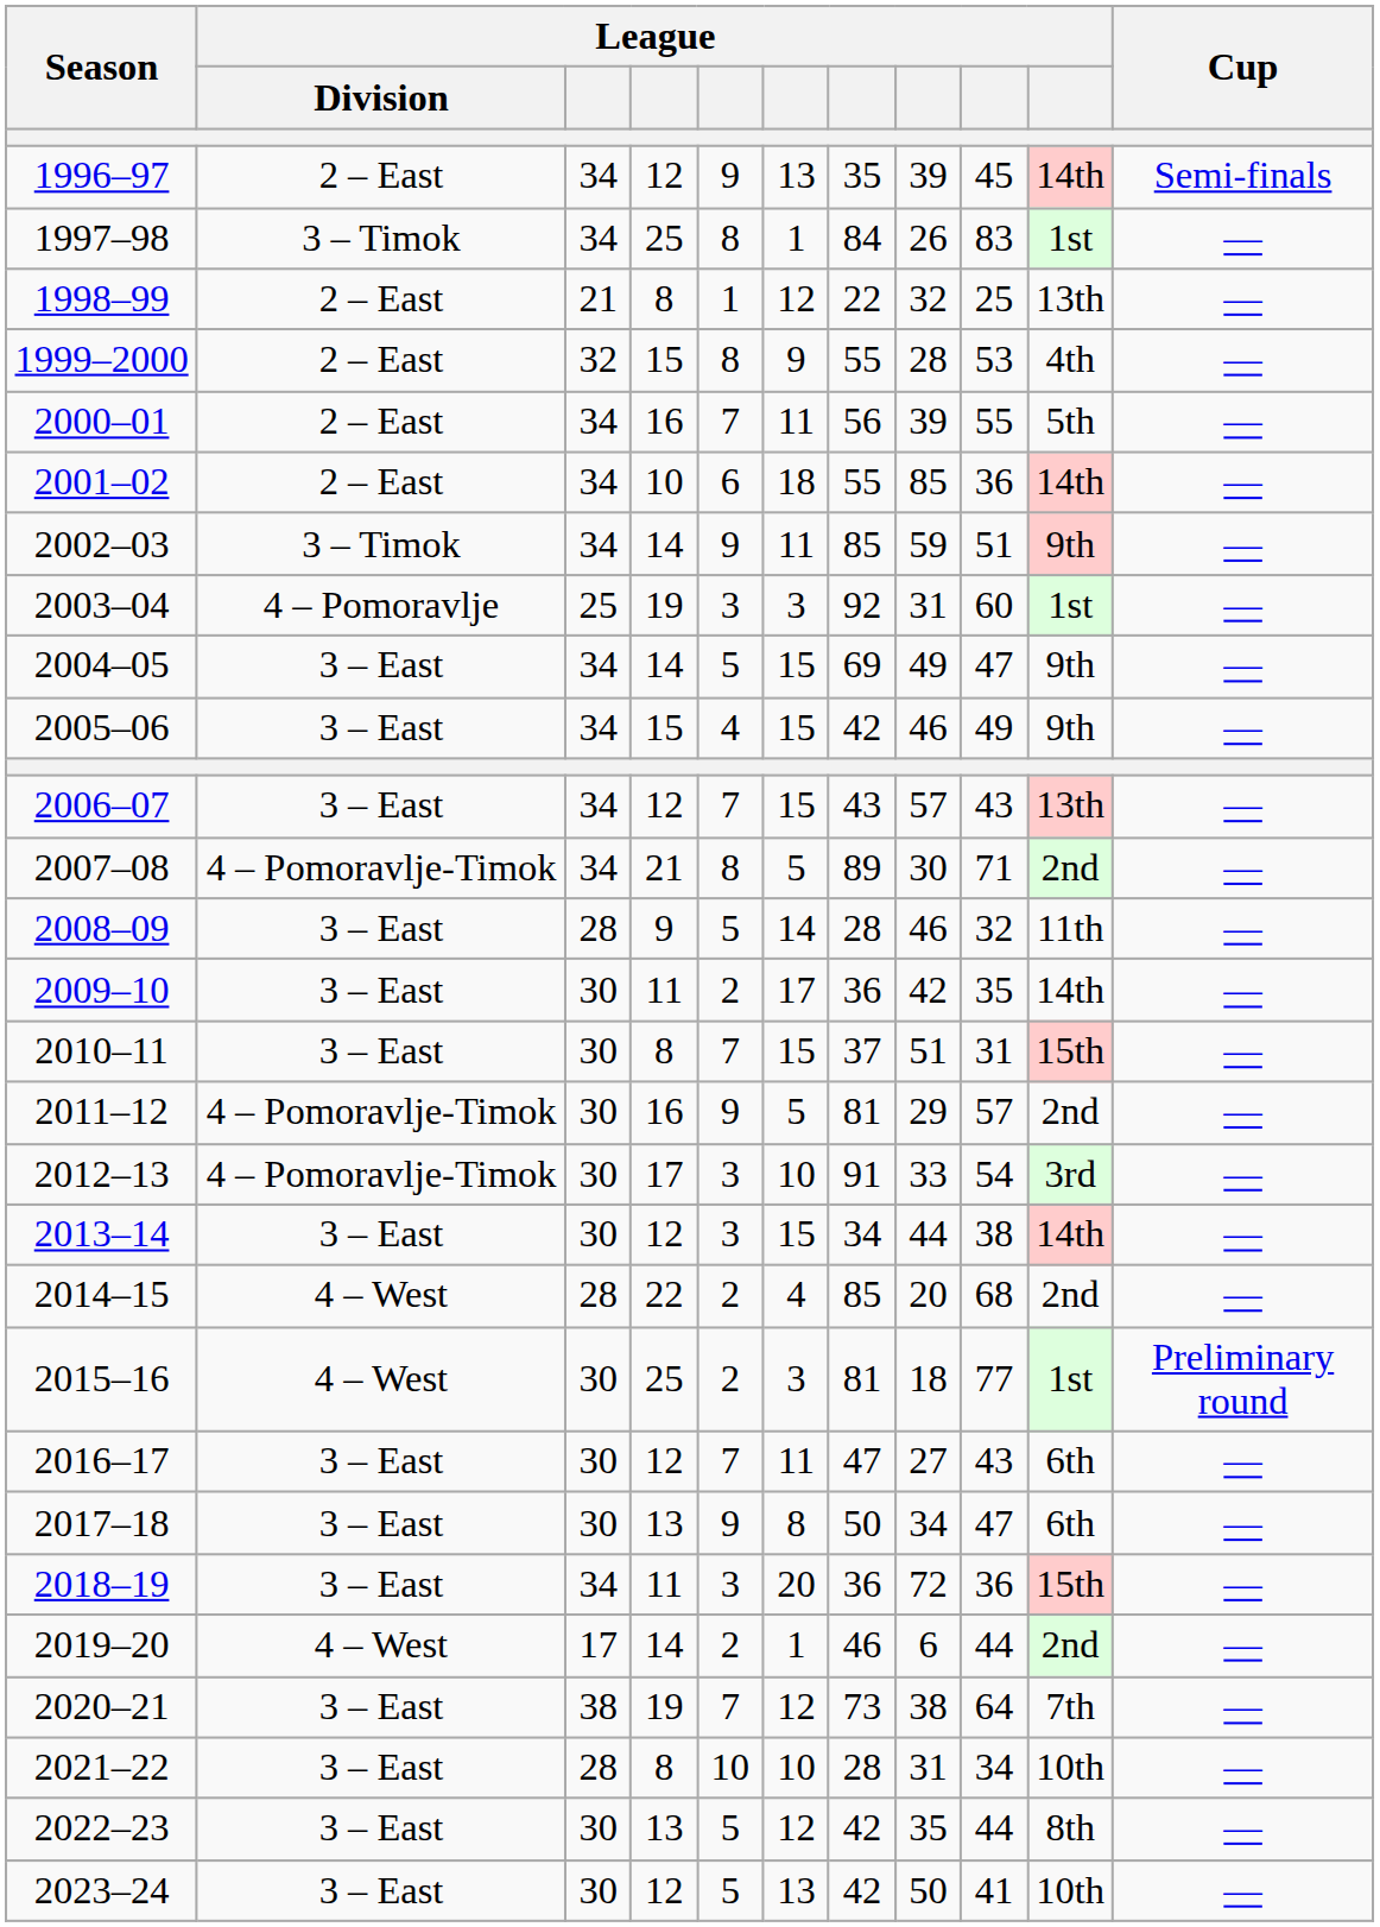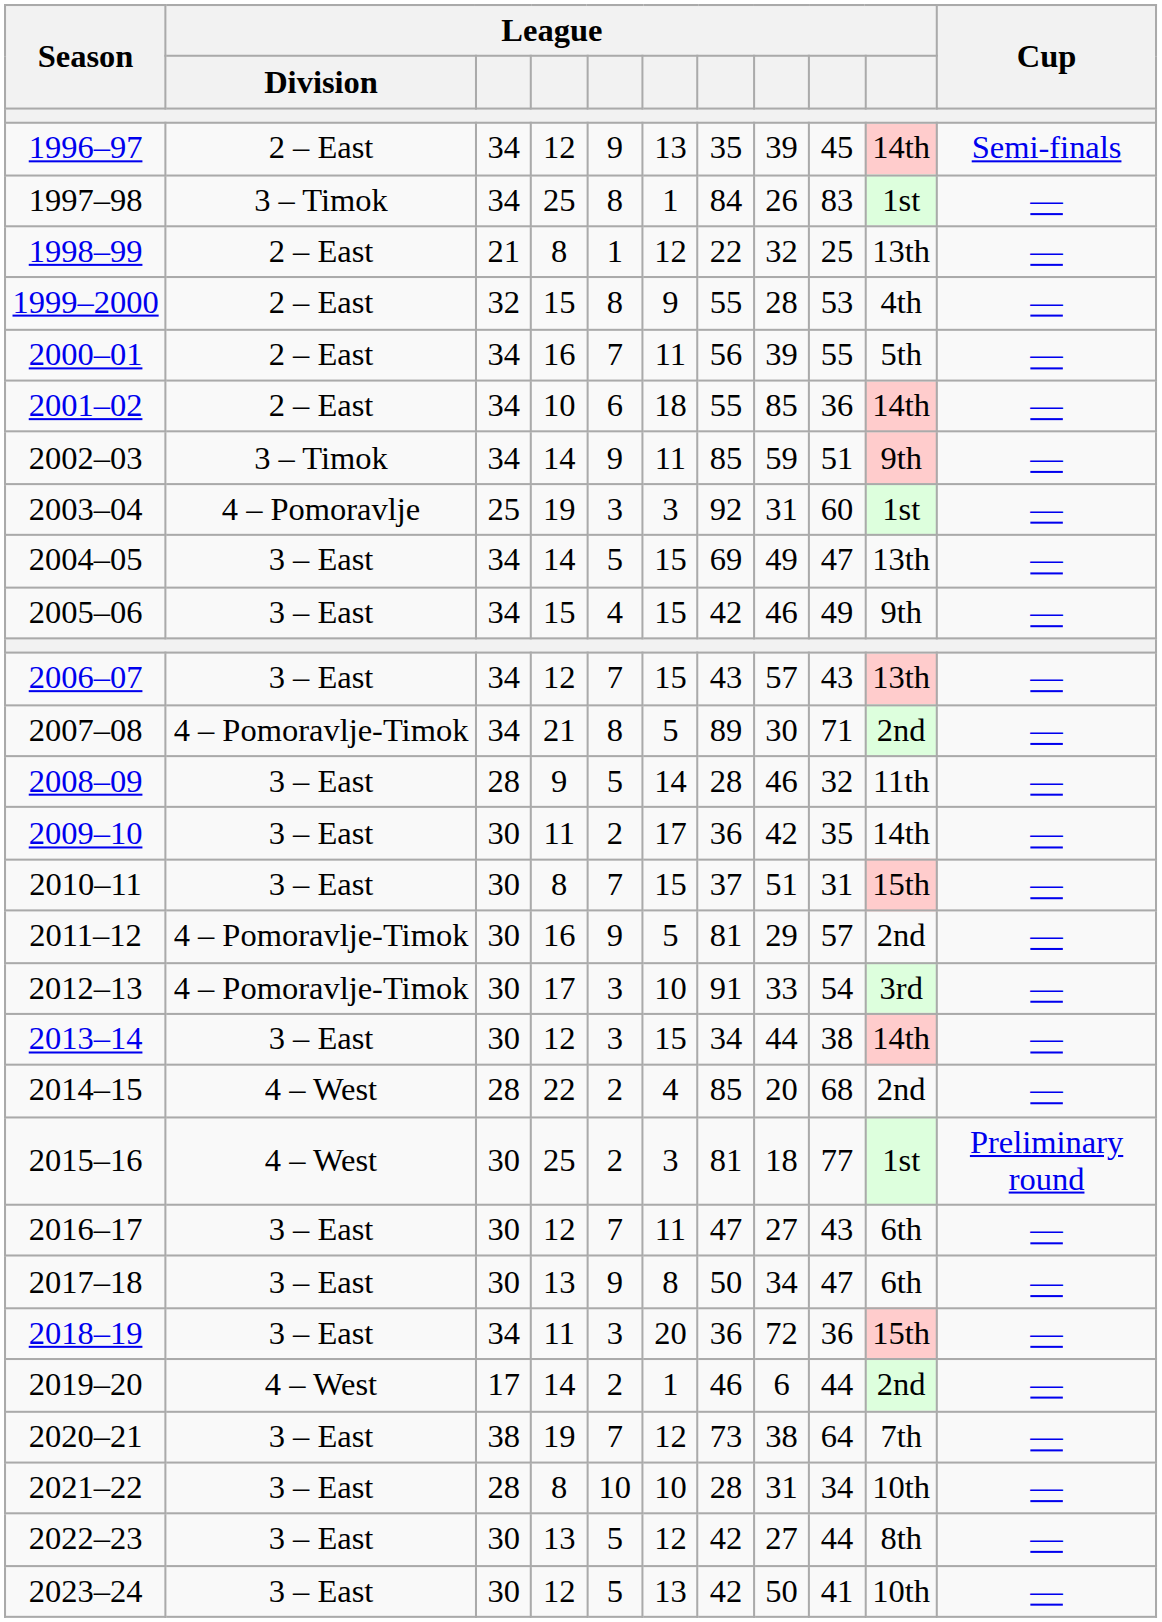2004–05 | column 10: 9th -> 13th
2022–23 | column 8: 35 -> 27
